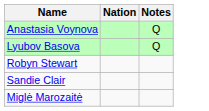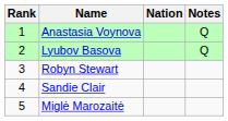+ column: Rank | 1 | 2 | 3 | 4 | 5
